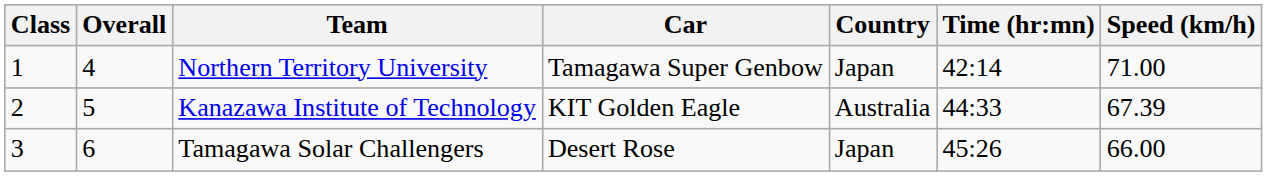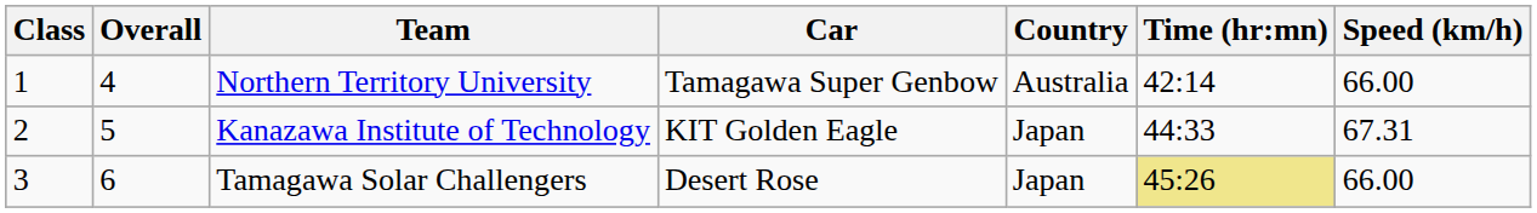Northern Territory University | Country: Japan -> Australia
Northern Territory University | Speed (km/h): 71.00 -> 66.00
Kanazawa Institute of Technology | Country: Australia -> Japan
Kanazawa Institute of Technology | Speed (km/h): 67.39 -> 67.31
Tamagawa Solar Challengers | Time (hr:mn): no background -> khaki background
